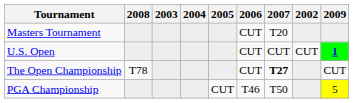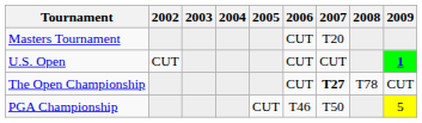columns swapped: 2002 <-> 2008
